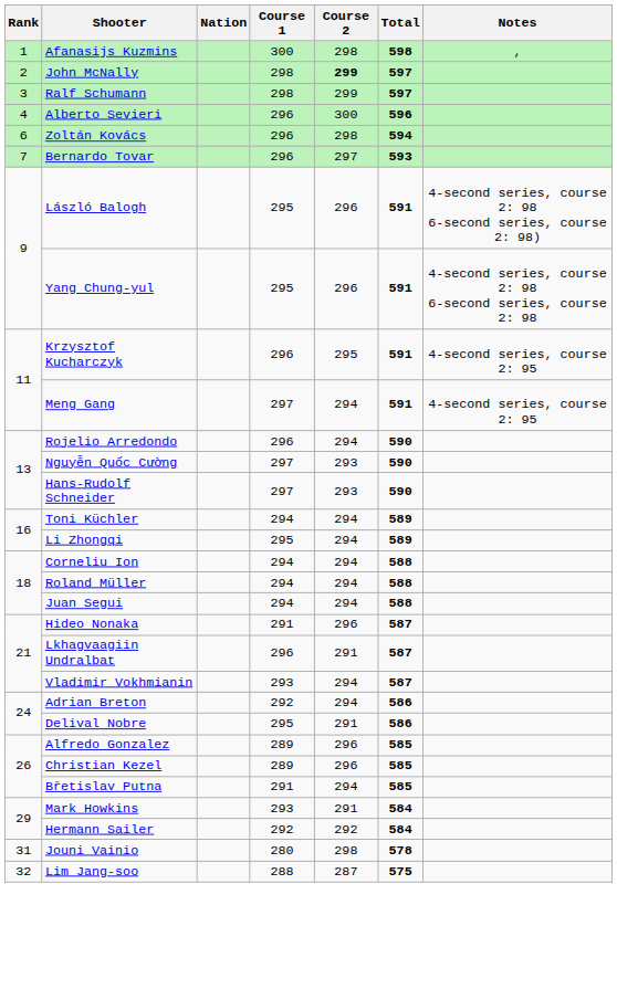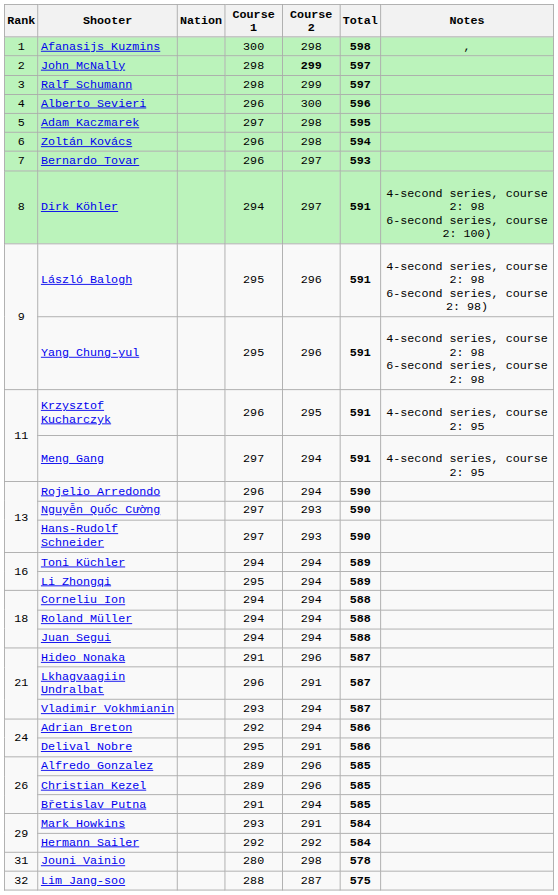+ row: 5 | Adam Kaczmarek | 297 | 298 | 595
+ row: 8 | Dirk Köhler | 294 | 297 | 591 | 4-second series, course 2: 98 6-second series, course 2: 100)
